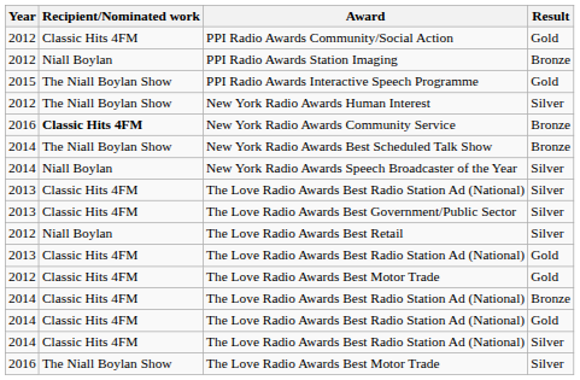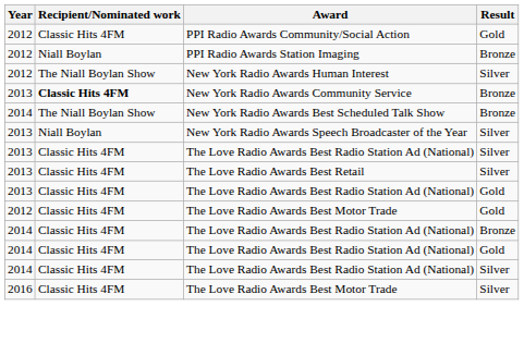- row: 2015 | The Niall Boylan Show | PPI Radio Awards Interactive Speech Programme | Gold
New York Radio Awards Community Service | Year: 2016 -> 2013
New York Radio Awards Speech Broadcaster of the Year | Year: 2014 -> 2013
- row: 2013 | Classic Hits 4FM | The Love Radio Awards Best Government/Public Sector | Silver
The Love Radio Awards Best Retail | Year: 2012 -> 2013
The Love Radio Awards Best Retail | Recipient/Nominated work: Niall Boylan -> Classic Hits 4FM
The Love Radio Awards Best Motor Trade / Silver | Recipient/Nominated work: The Niall Boylan Show -> Classic Hits 4FM
